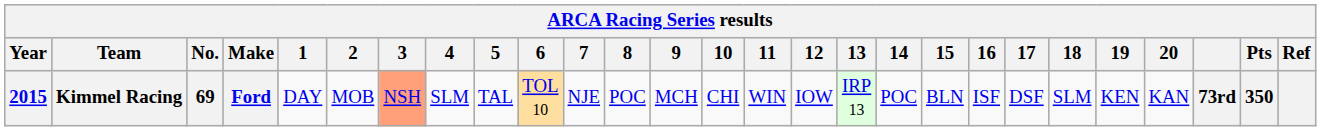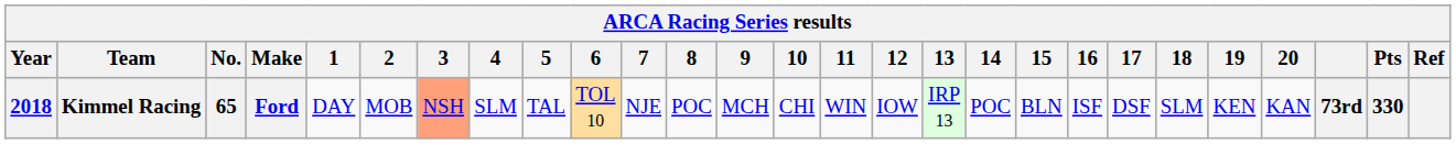Kimmel Racing | Year: 2015 -> 2018
Kimmel Racing | No.: 69 -> 65
Kimmel Racing | Pts: 350 -> 330
